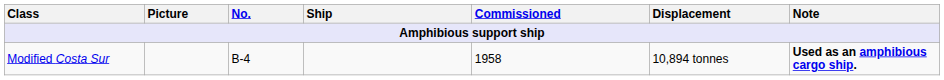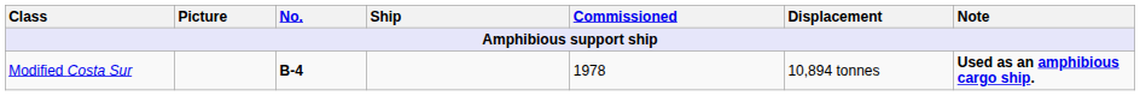Modified Costa Sur | No.: normal -> bold
Modified Costa Sur | Commissioned: 1958 -> 1978
